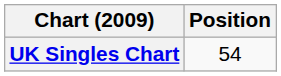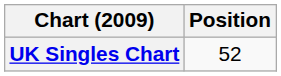UK Singles Chart | Position: 54 -> 52
